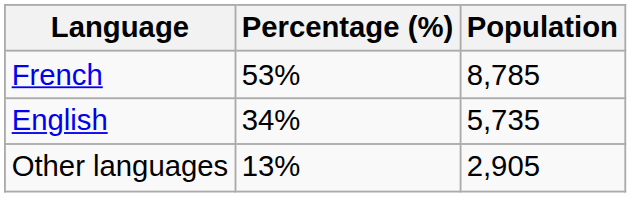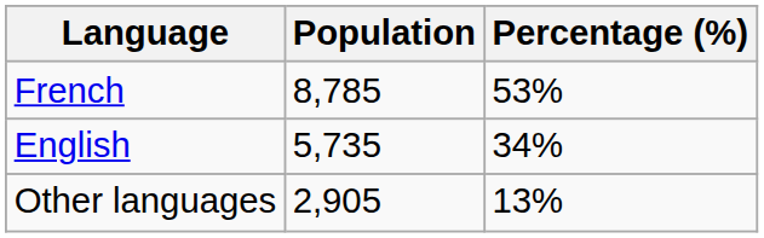columns swapped: Population <-> Percentage (%)
